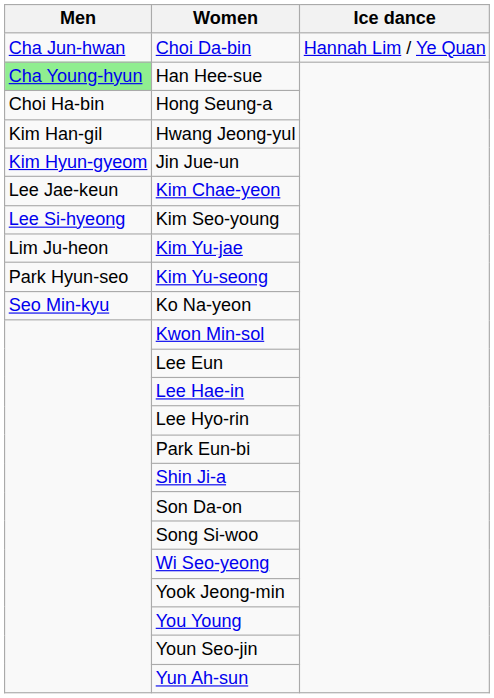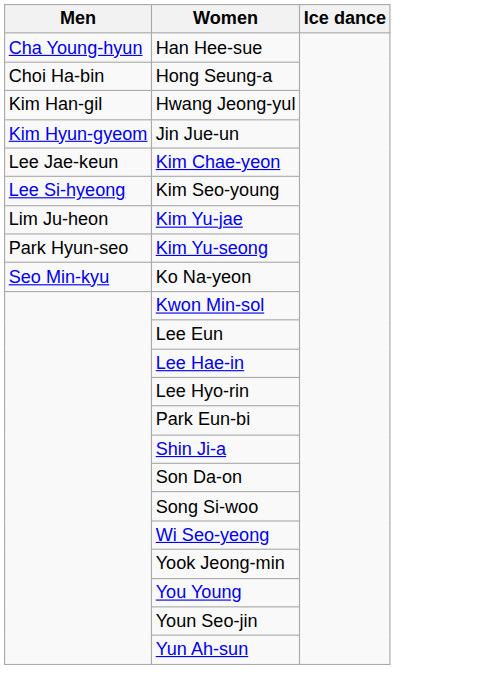- row: Cha Jun-hwan | Choi Da-bin | Hannah Lim / Ye Quan
Han Hee-sue | Men: lightgreen background -> no background
